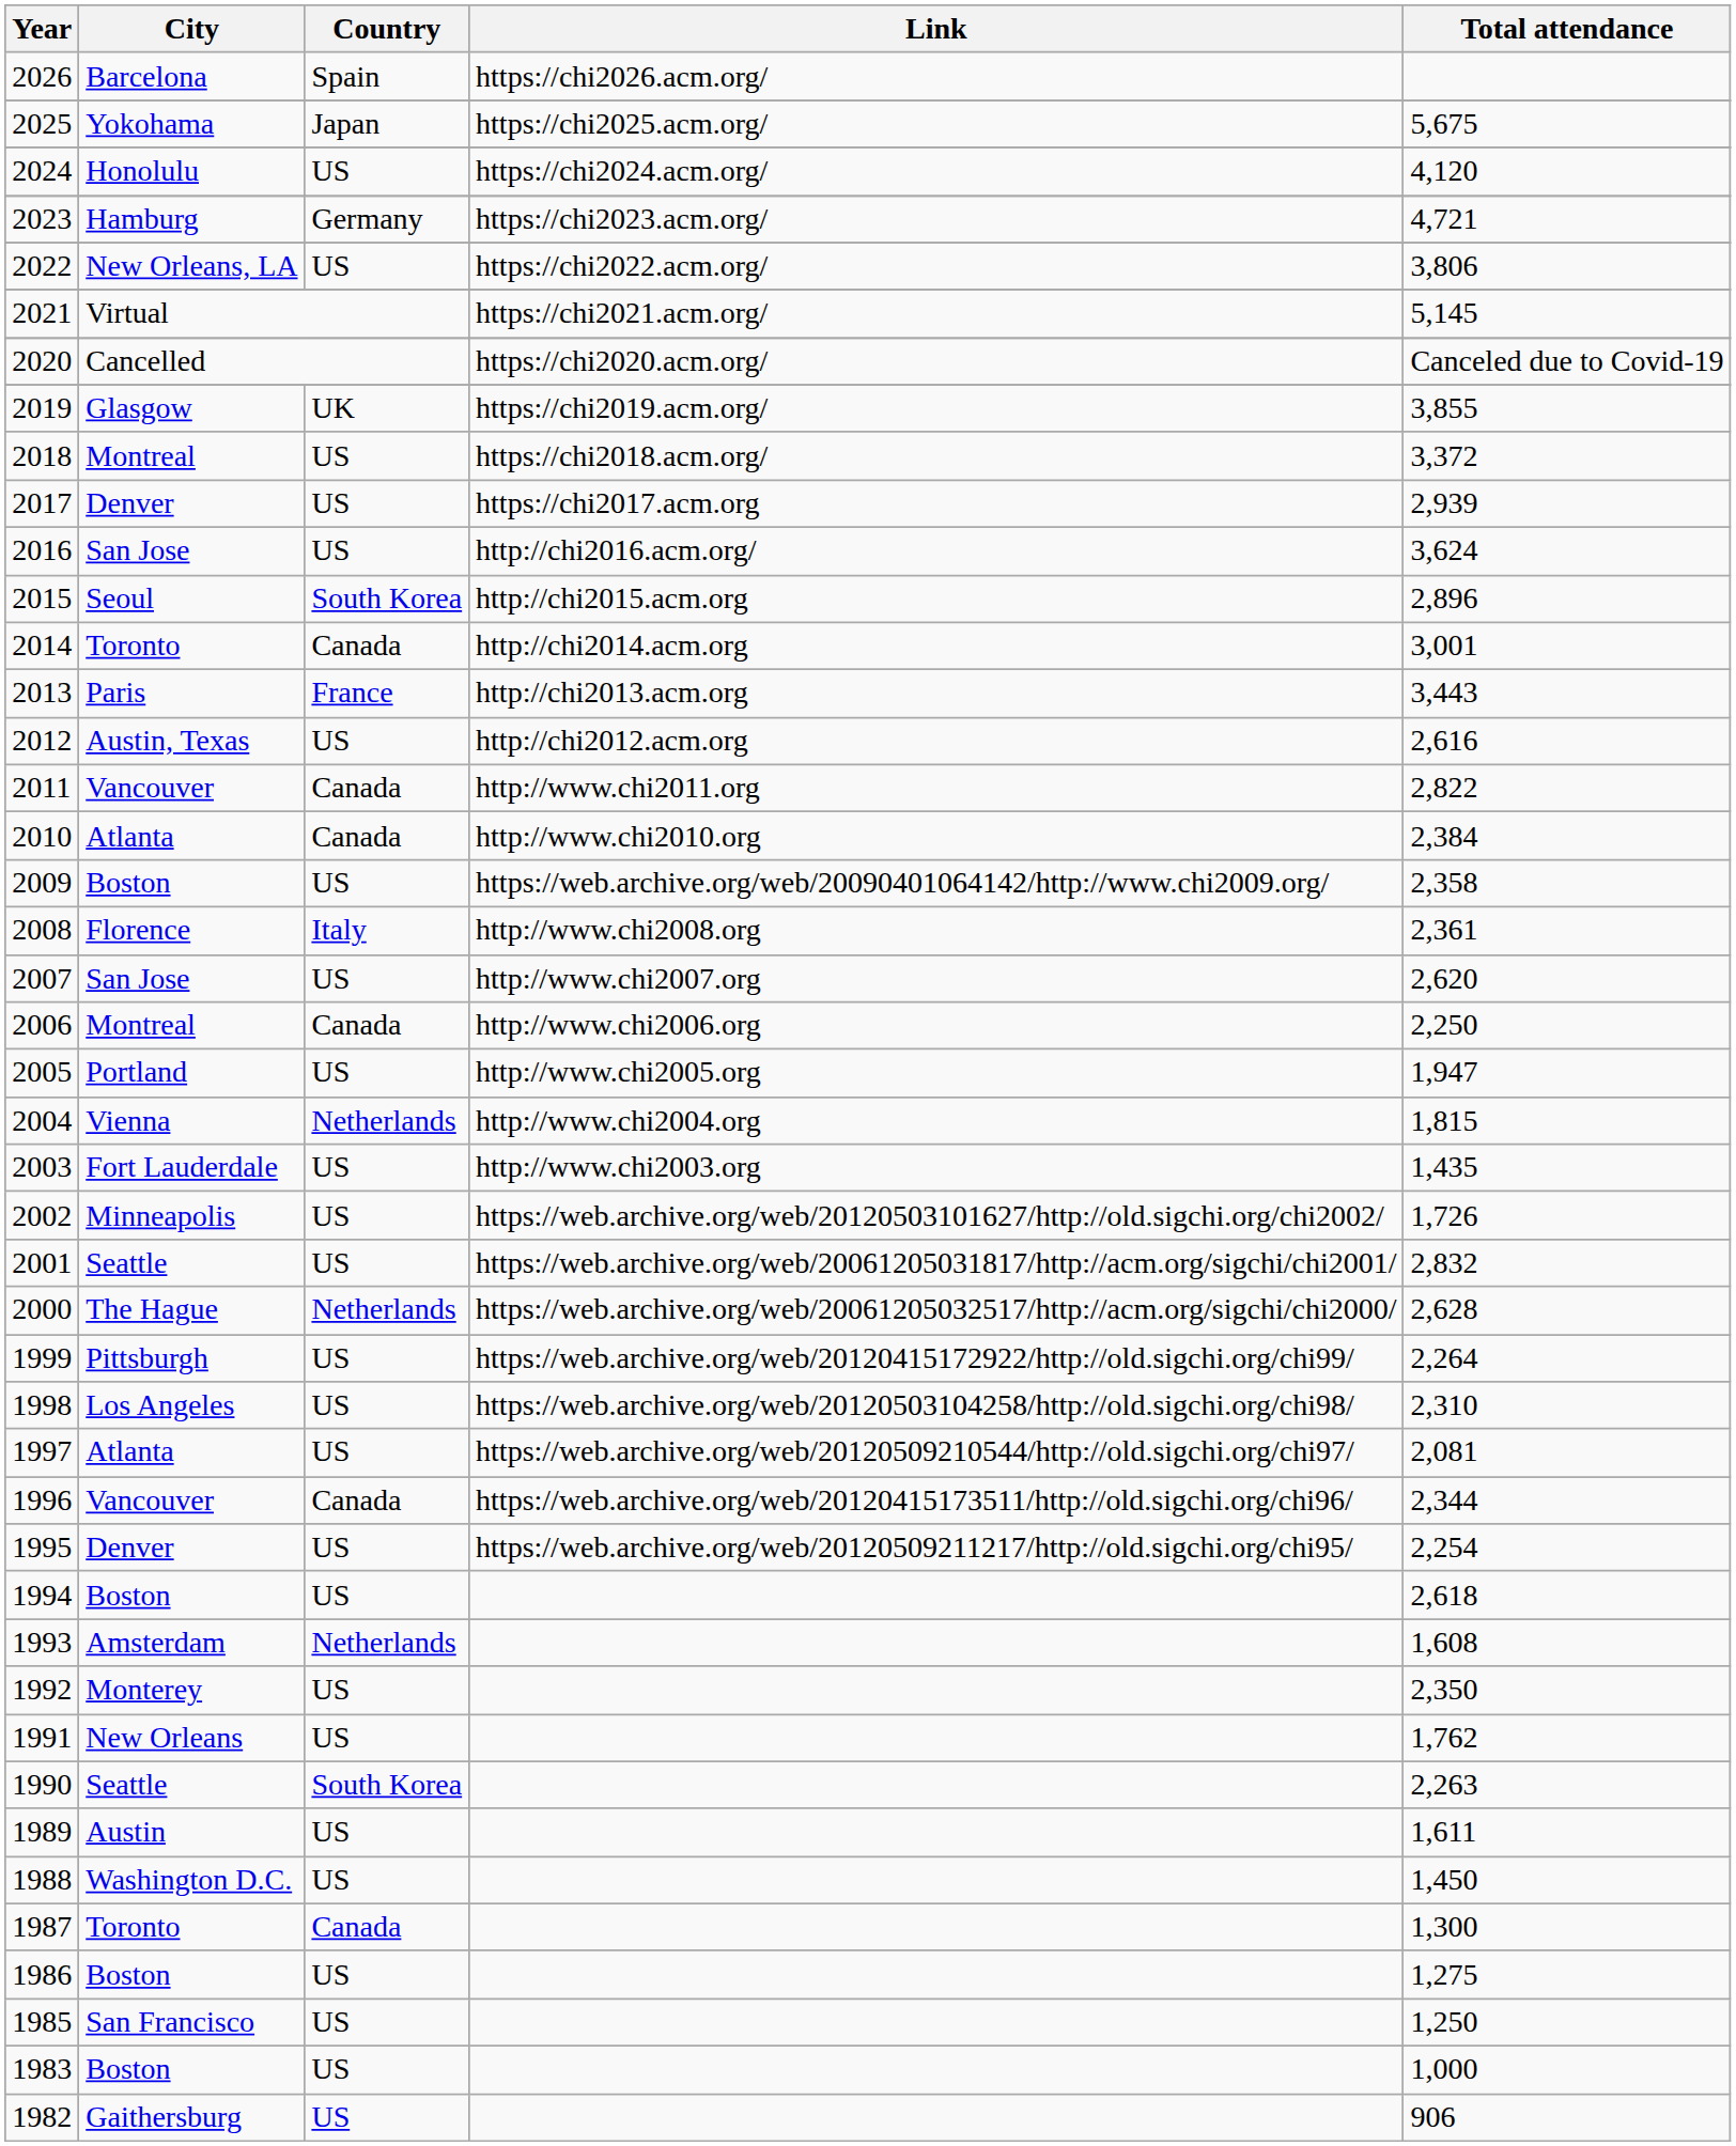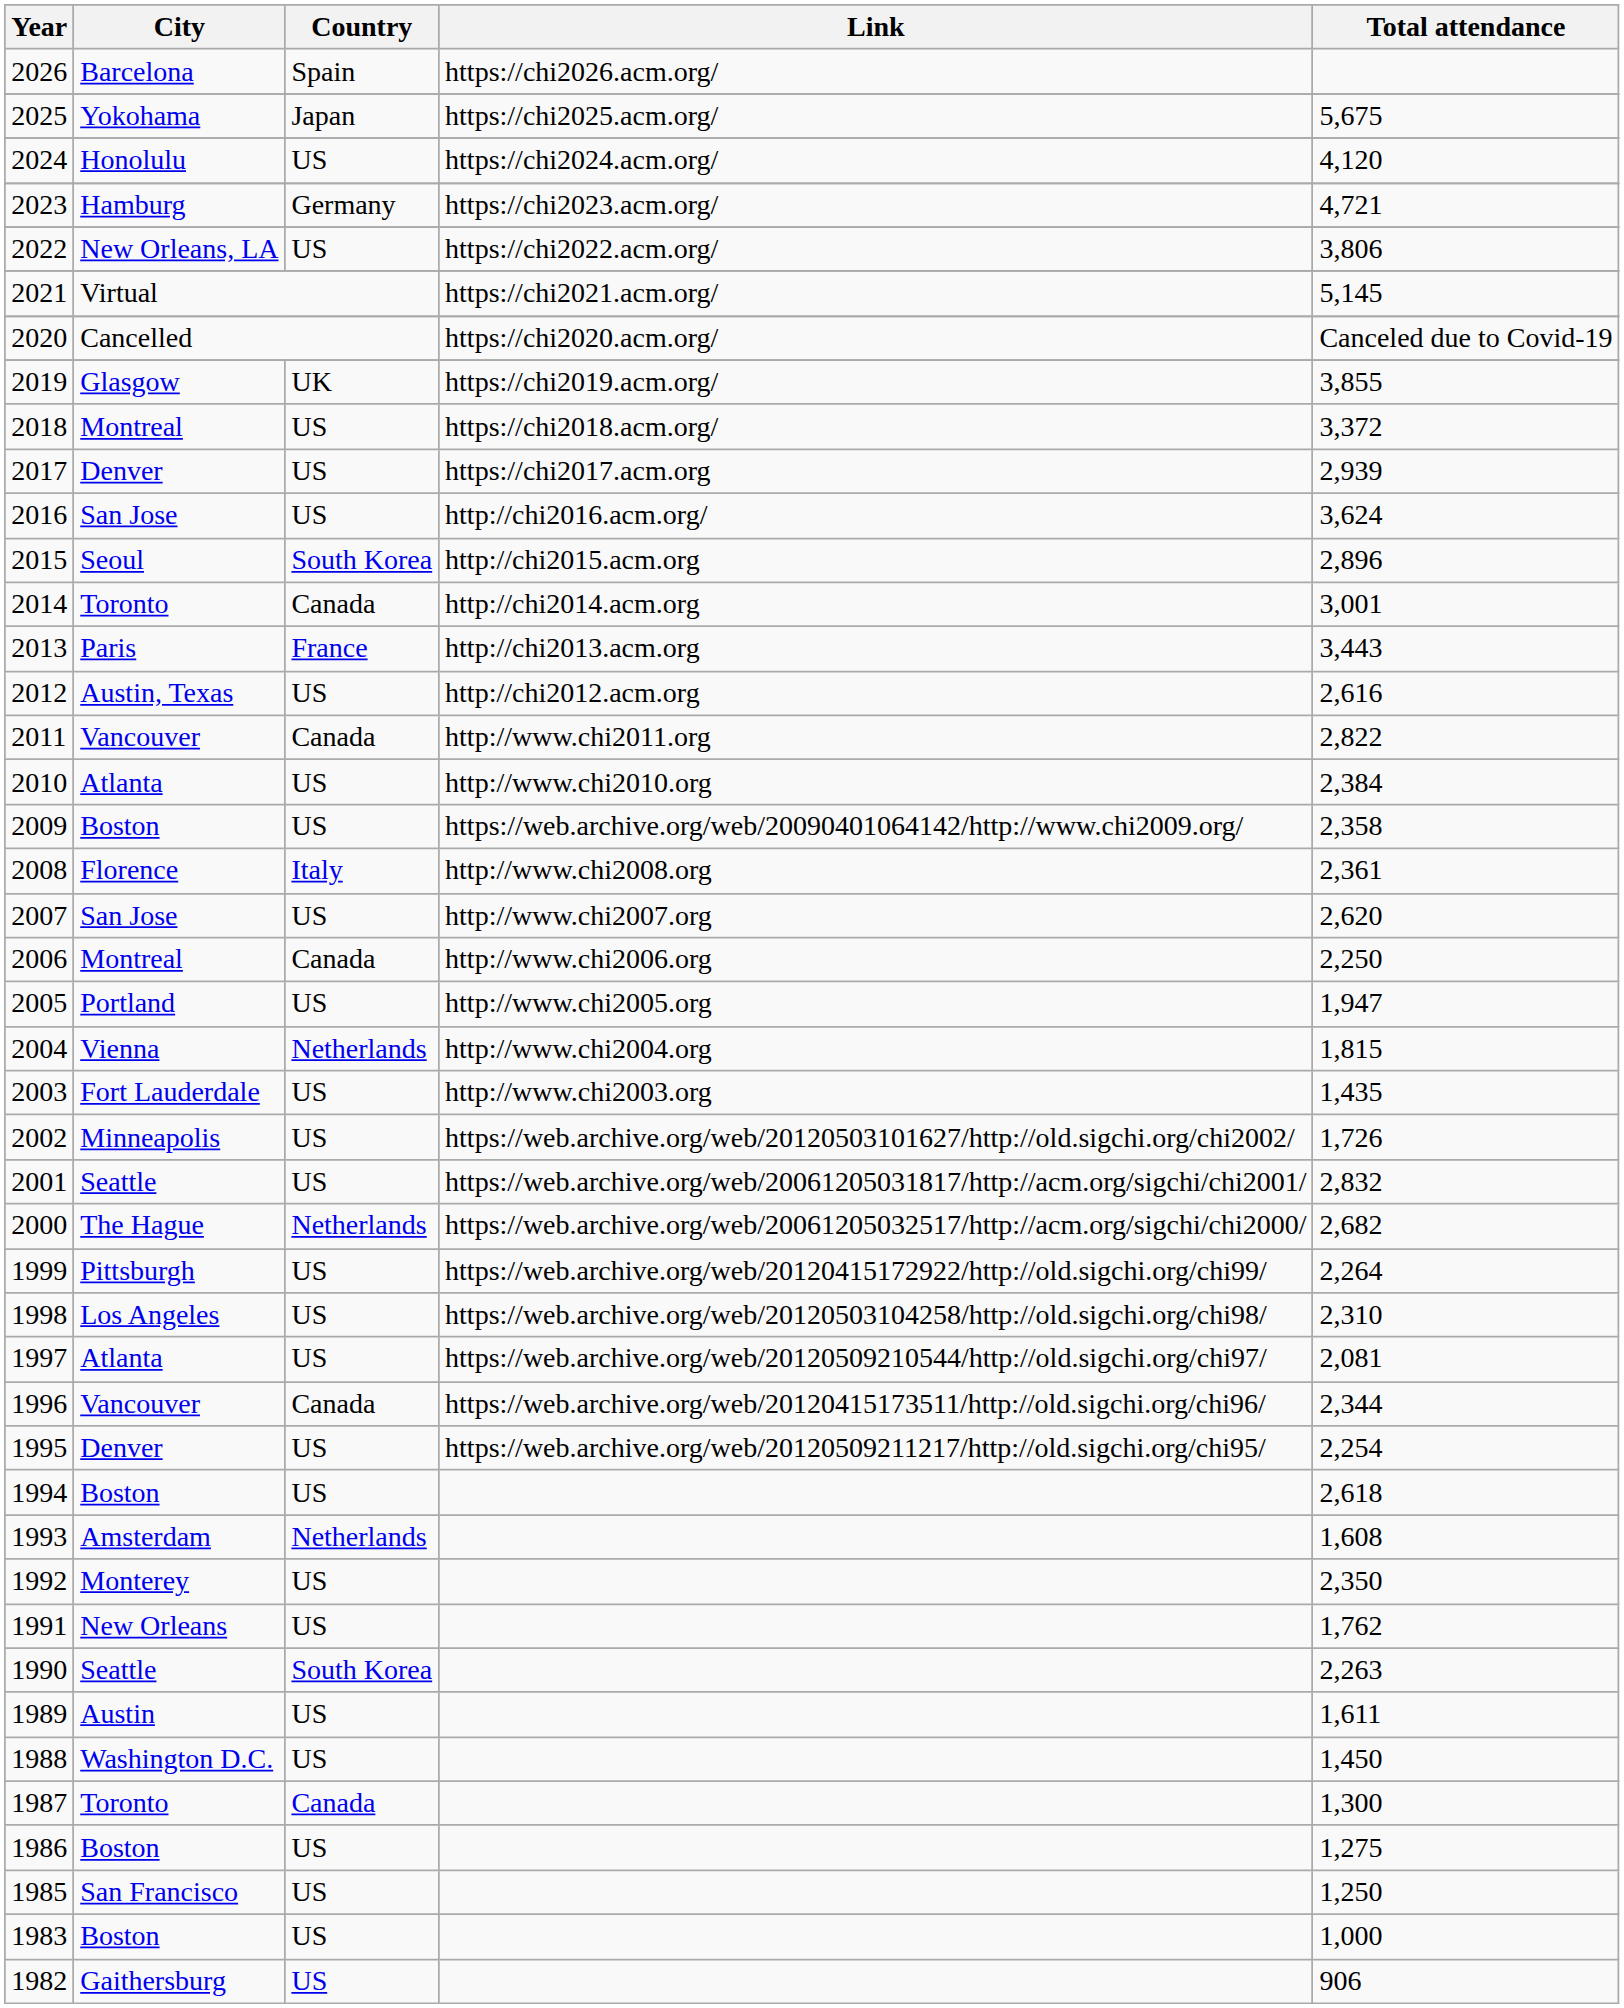2010 | Country: Canada -> US
2000 | Total attendance: 2,628 -> 2,682
